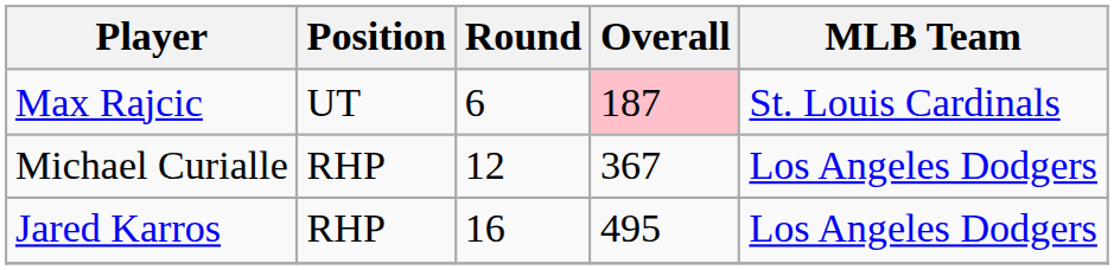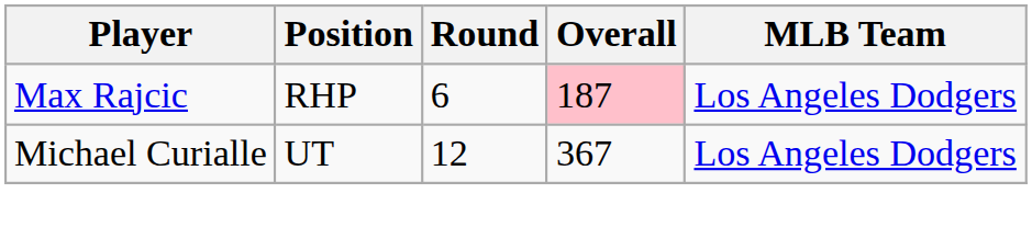Max Rajcic | Position: UT -> RHP
Max Rajcic | MLB Team: St. Louis Cardinals -> Los Angeles Dodgers
Michael Curialle | Position: RHP -> UT
- row: Jared Karros | RHP | 16 | 495 | Los Angeles Dodgers
